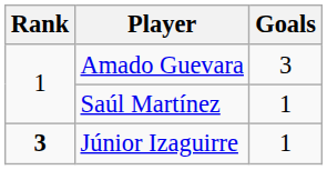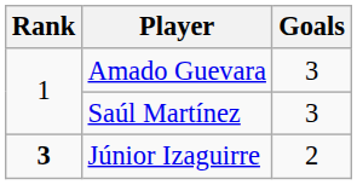Saúl Martínez | Goals: 1 -> 3
Júnior Izaguirre | Goals: 1 -> 2
